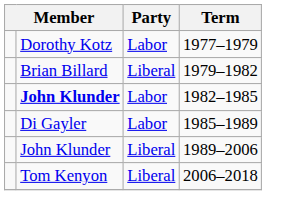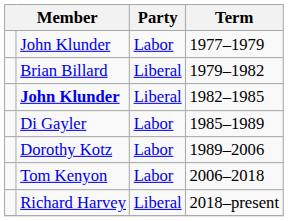1977–1979 | column 2: Dorothy Kotz -> John Klunder
1982–1985 | Party: Labor -> Liberal
1989–2006 | column 2: John Klunder -> Dorothy Kotz
1989–2006 | Party: Liberal -> Labor
2006–2018 | Party: Liberal -> Labor
+ row: Richard Harvey | Liberal | 2018–present
